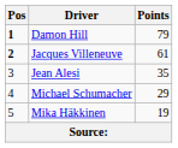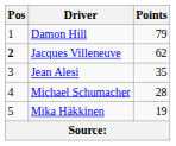Damon Hill | Pos: bold -> normal
Jacques Villeneuve | Points: 61 -> 62
Michael Schumacher | Points: 29 -> 28
